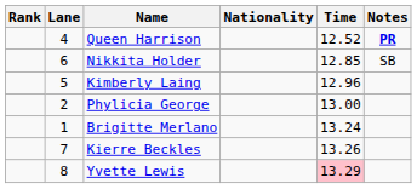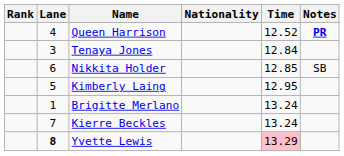+ row: 3 | Tenaya Jones | 12.84
Kimberly Laing | Time: 12.96 -> 12.95
- row: 2 | Phylicia George | 13.00
Kierre Beckles | Time: 13.26 -> 13.24
Yvette Lewis | Lane: normal -> bold
